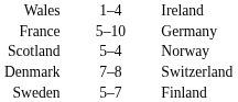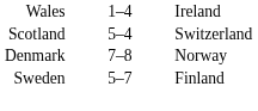- row: France | 5–10 | Germany
Scotland | column 3: Norway -> Switzerland
Denmark | column 3: Switzerland -> Norway
